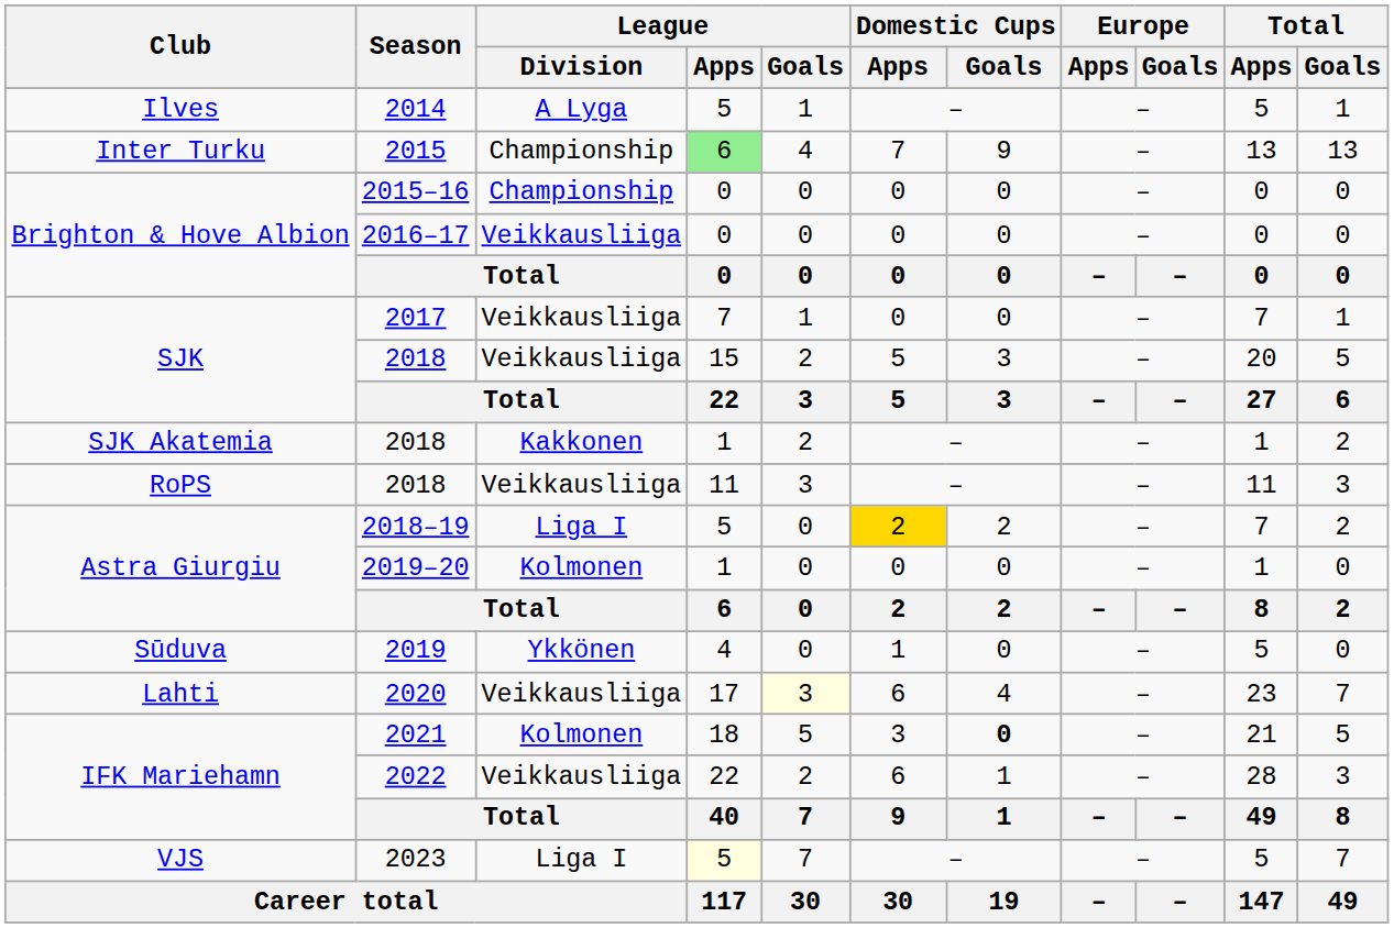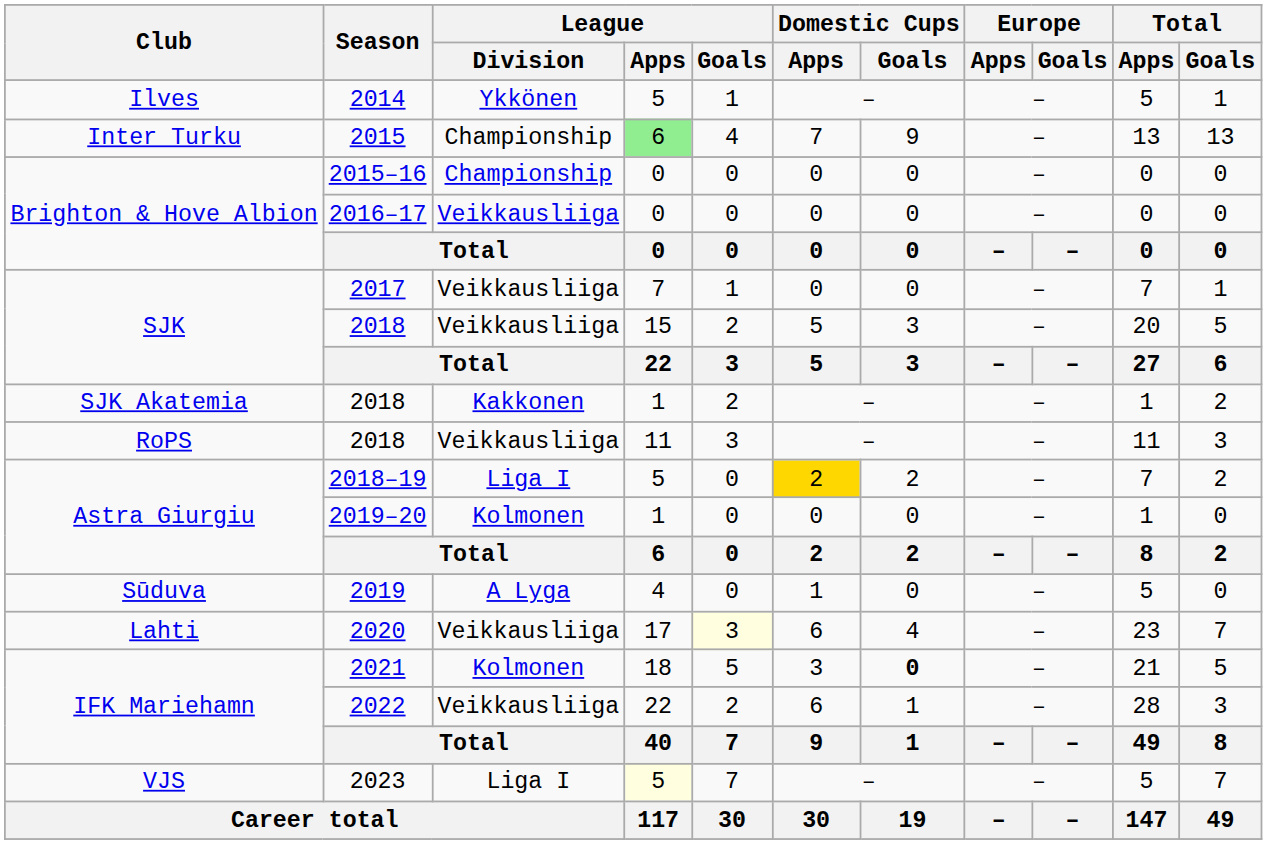2014 | League / Division: A Lyga -> Ykkönen
2019 | League / Division: Ykkönen -> A Lyga
